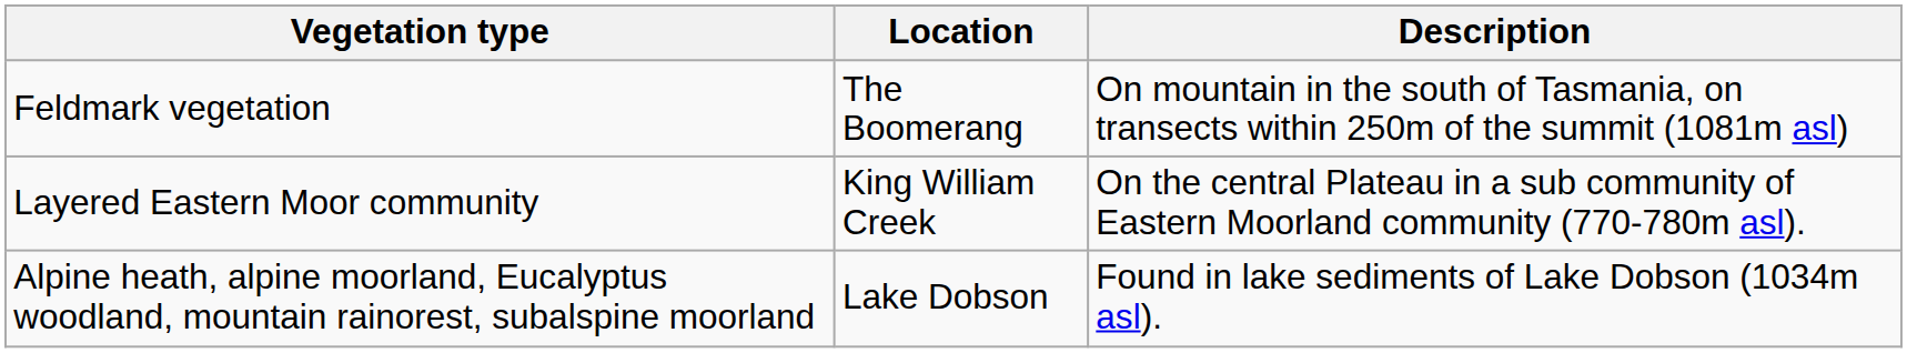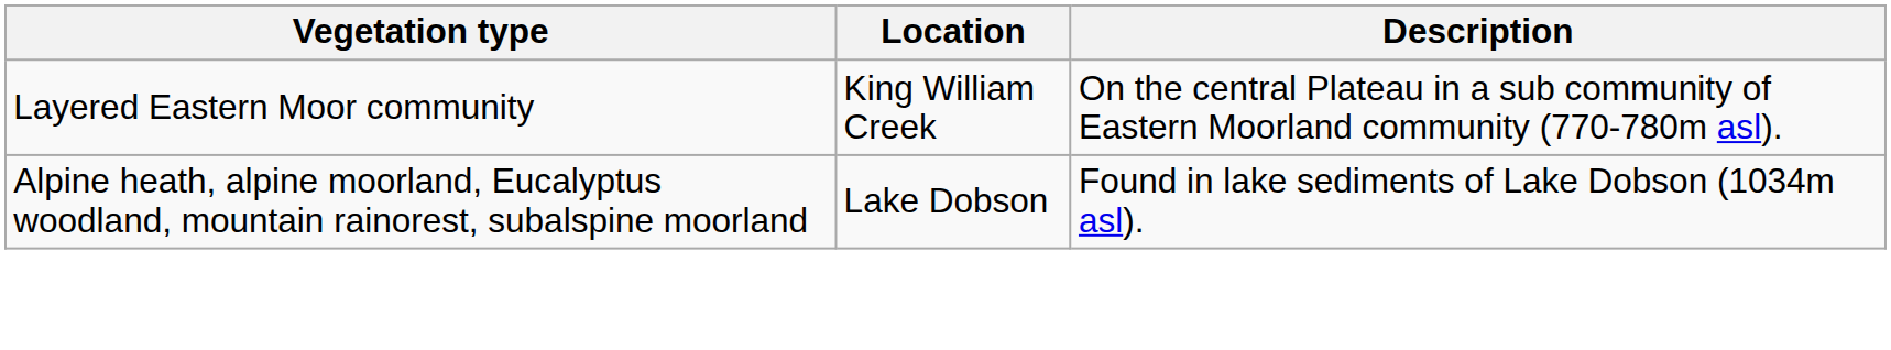- row: Feldmark vegetation | The Boomerang | On mountain in the south of Tasmania, on transects within 250m of the summit (1081m asl)
